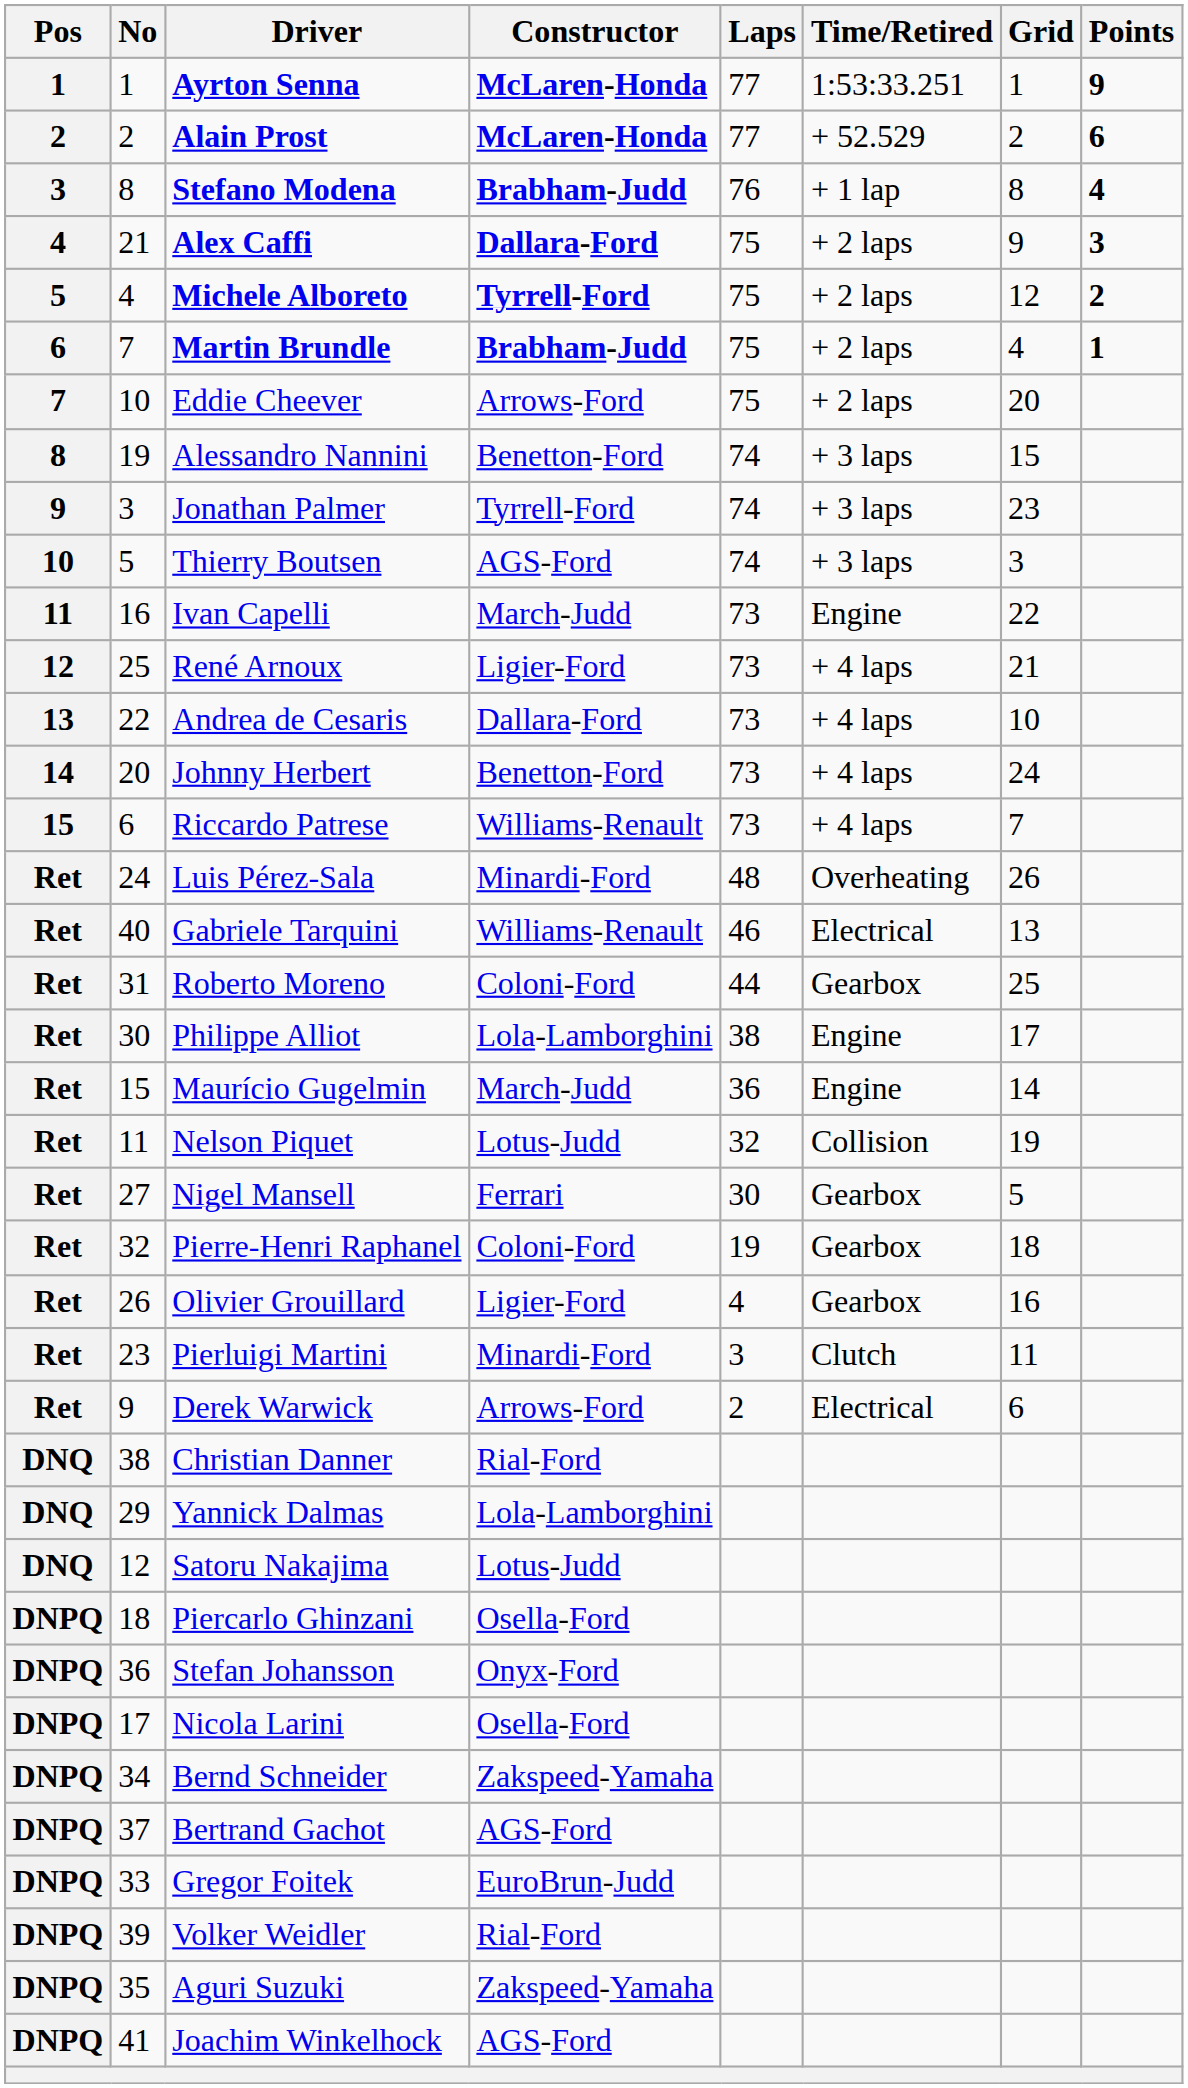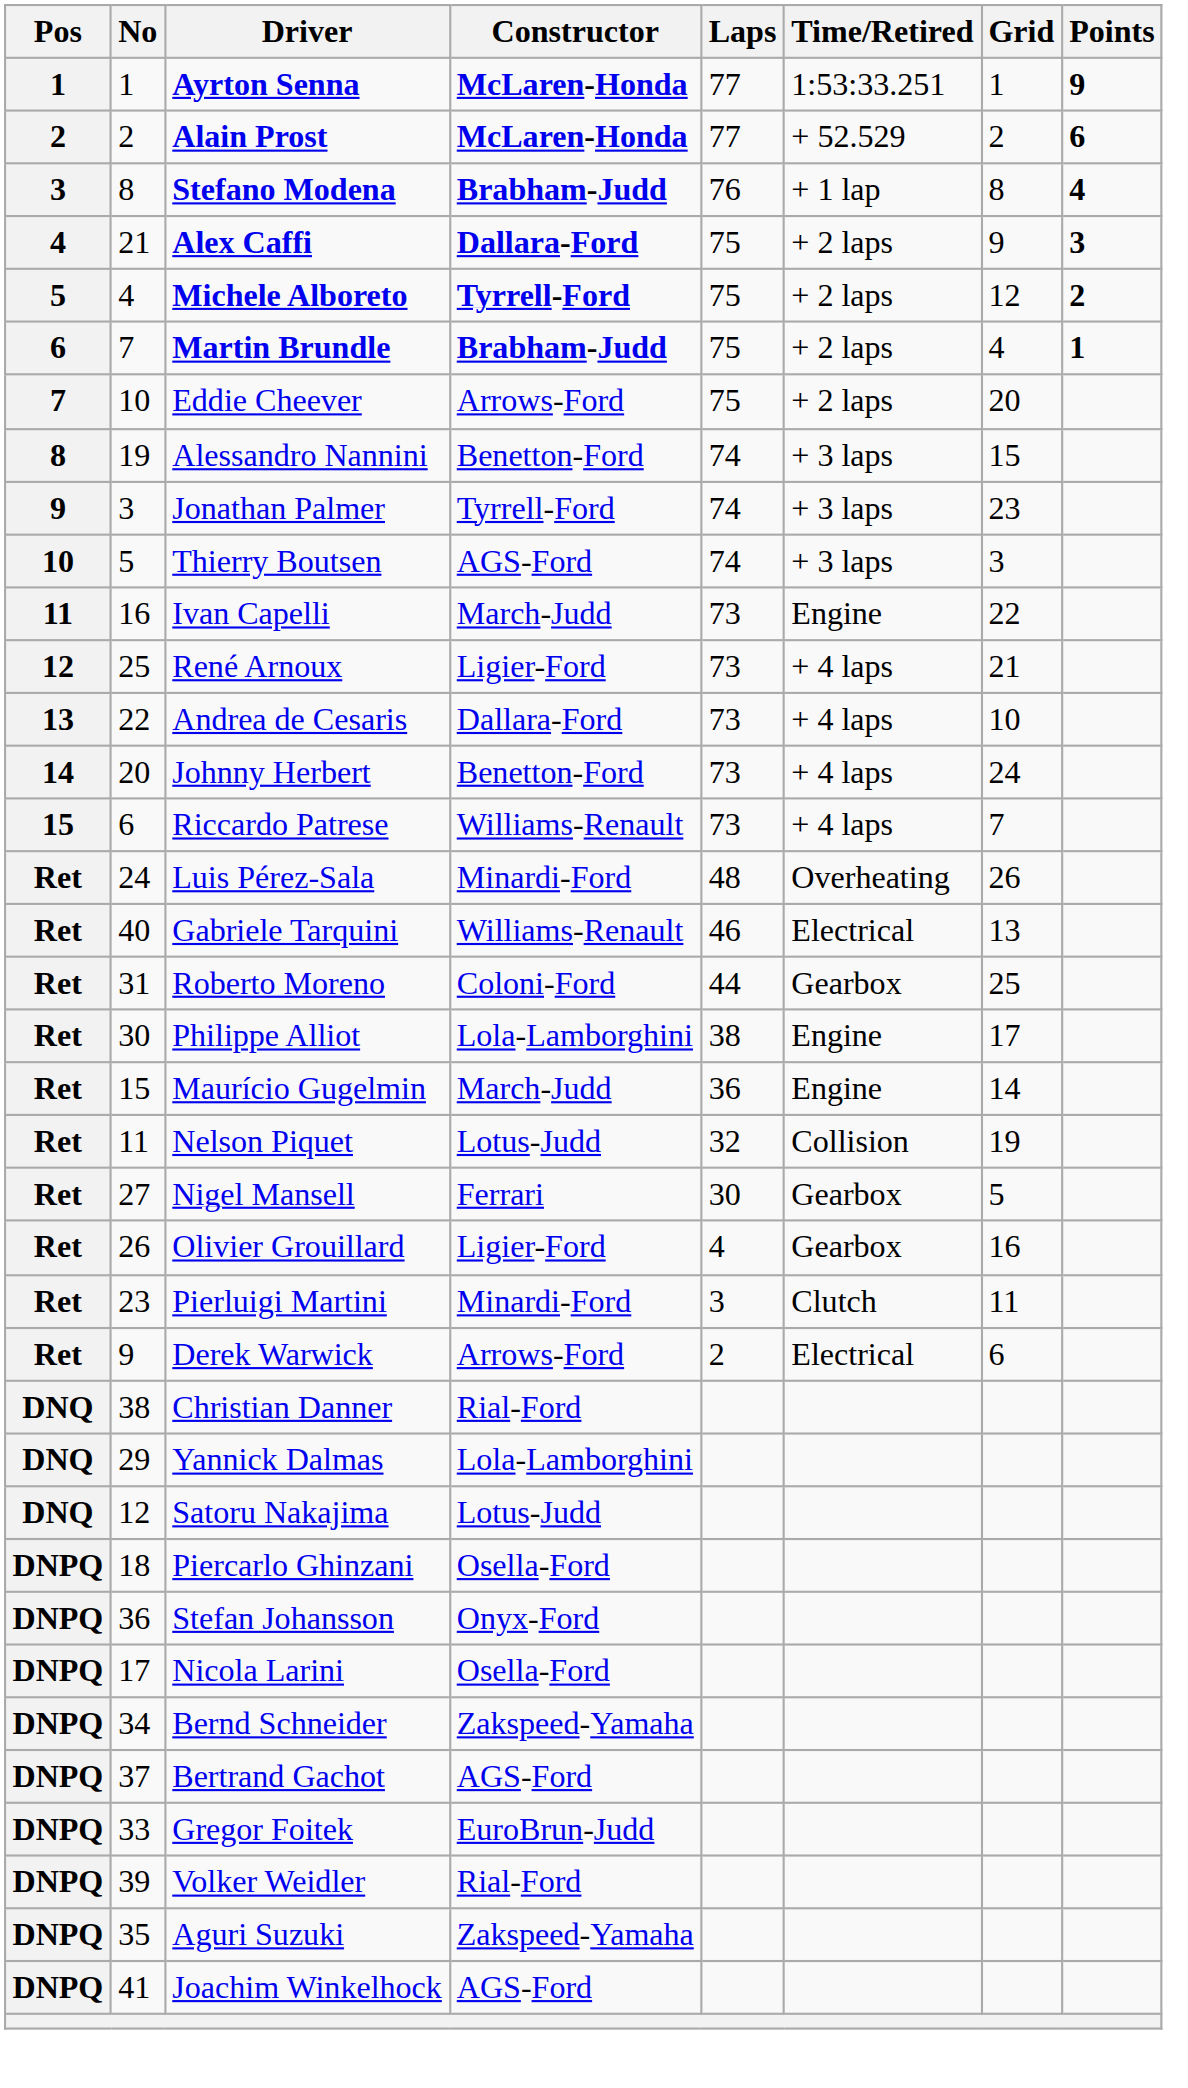- row: Ret | 32 | Pierre-Henri Raphanel | Coloni-Ford | 19 | Gearbox | 18
